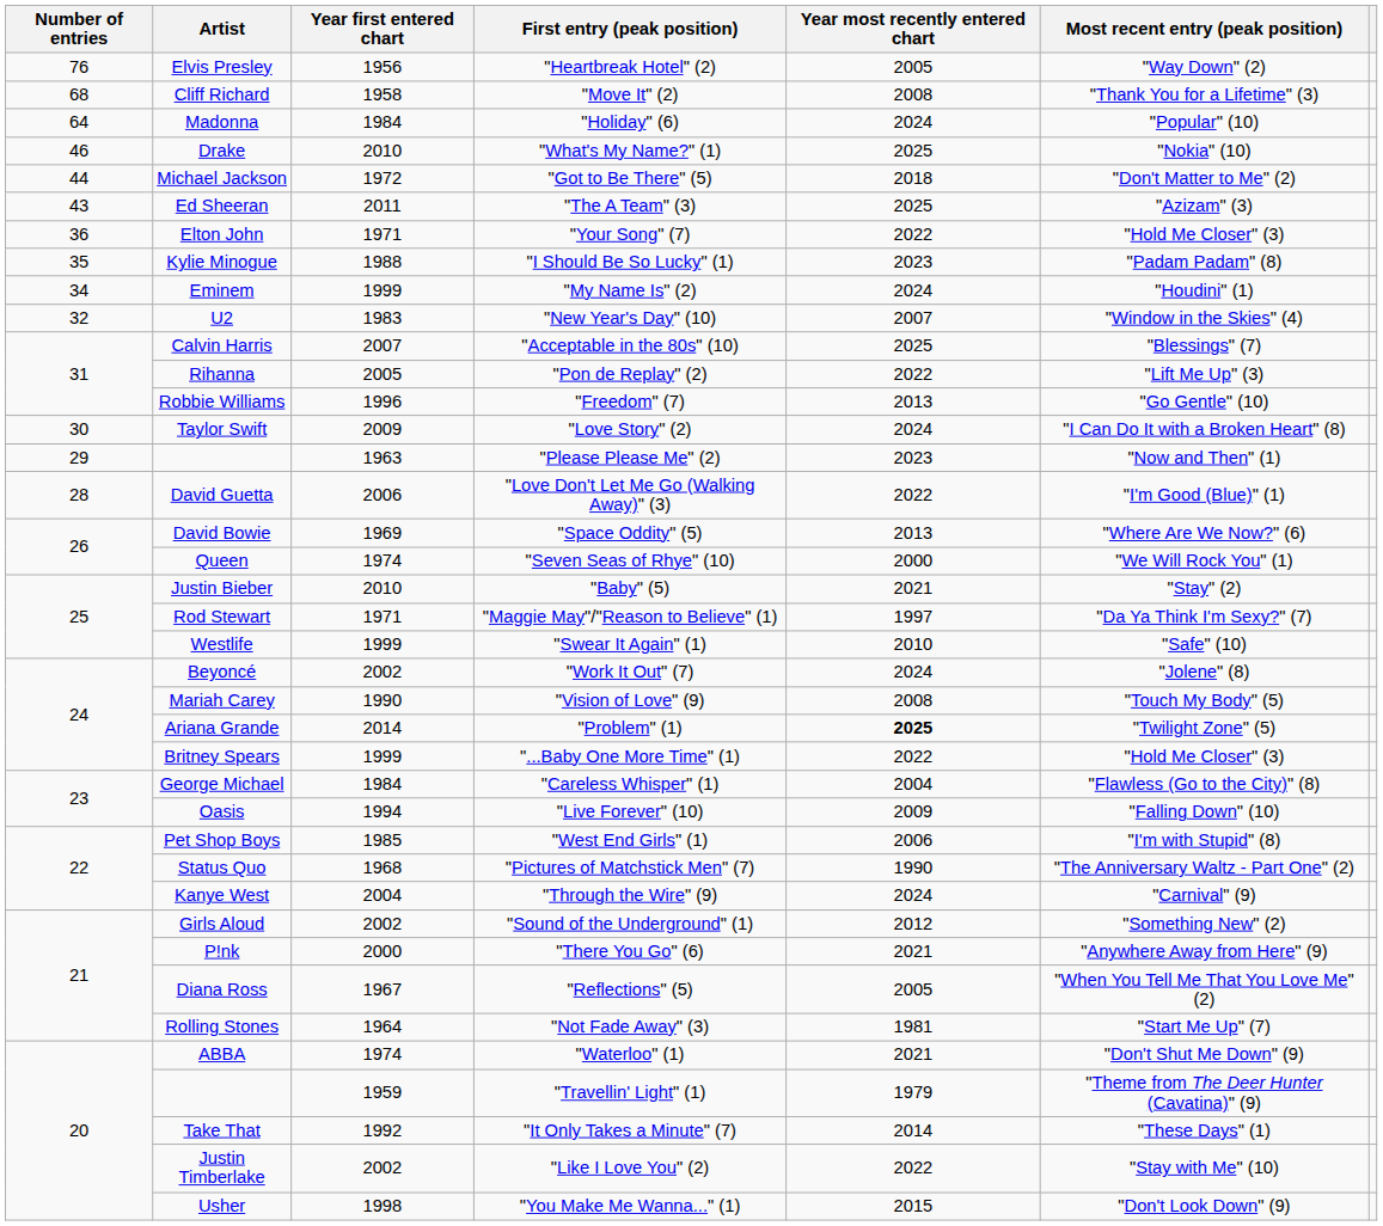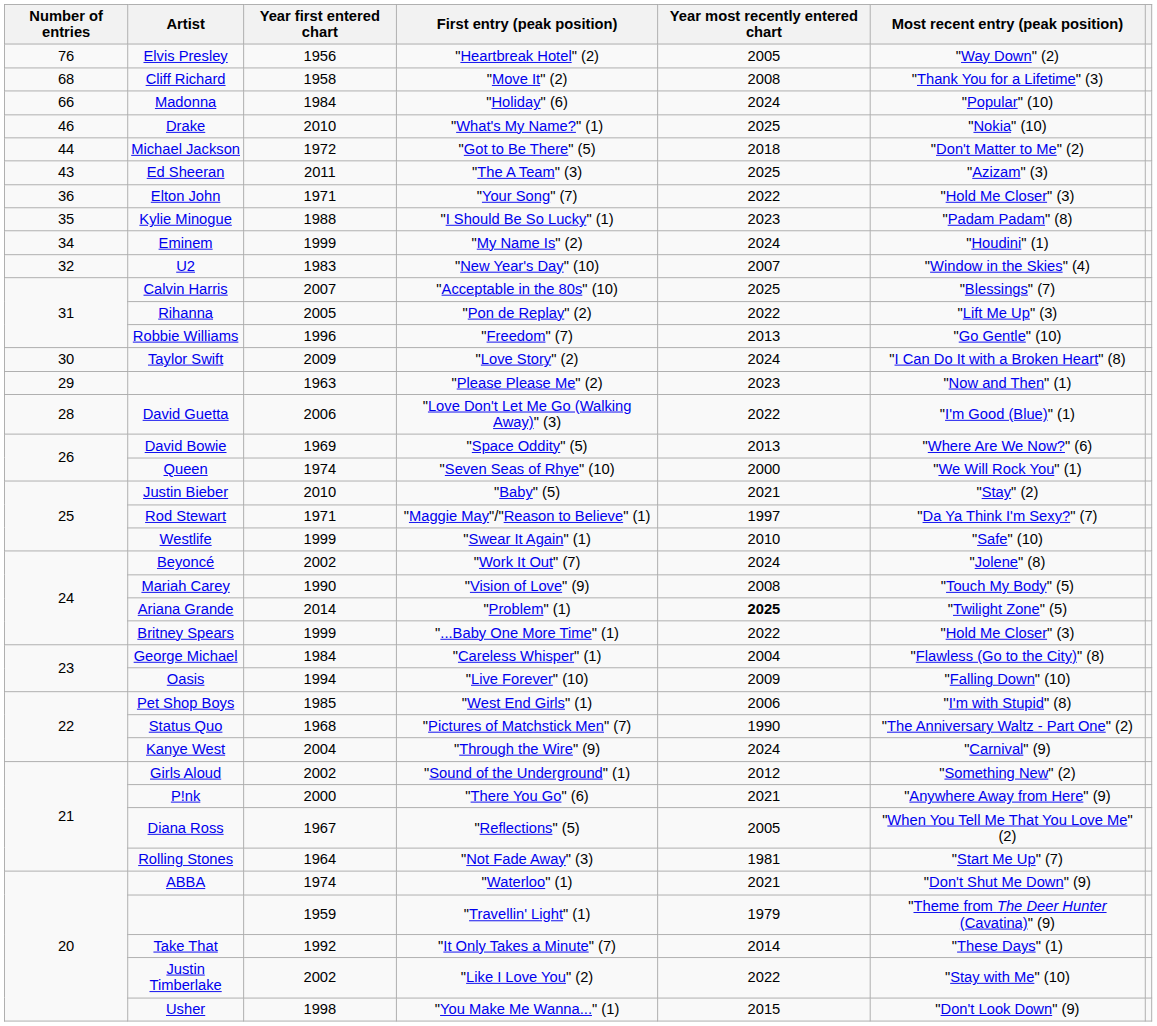"Holiday" (6) | Number of entries: 64 -> 66
